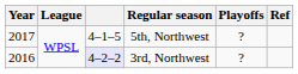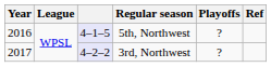5th, Northwest | Year: 2017 -> 2016
5th, Northwest | column 3: no background -> lavender background
3rd, Northwest | Year: 2016 -> 2017
